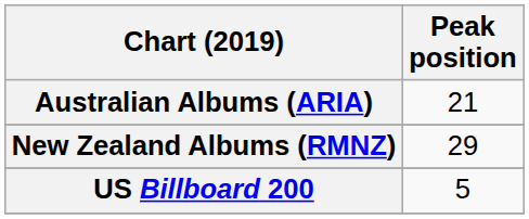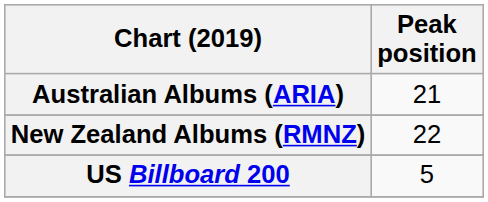New Zealand Albums (RMNZ) | Peak position: 29 -> 22
